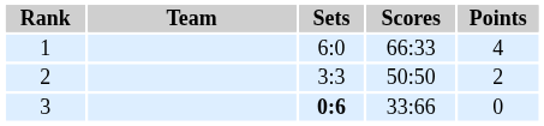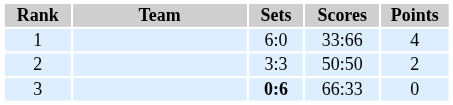1 | Scores: 66:33 -> 33:66
3 | Scores: 33:66 -> 66:33
